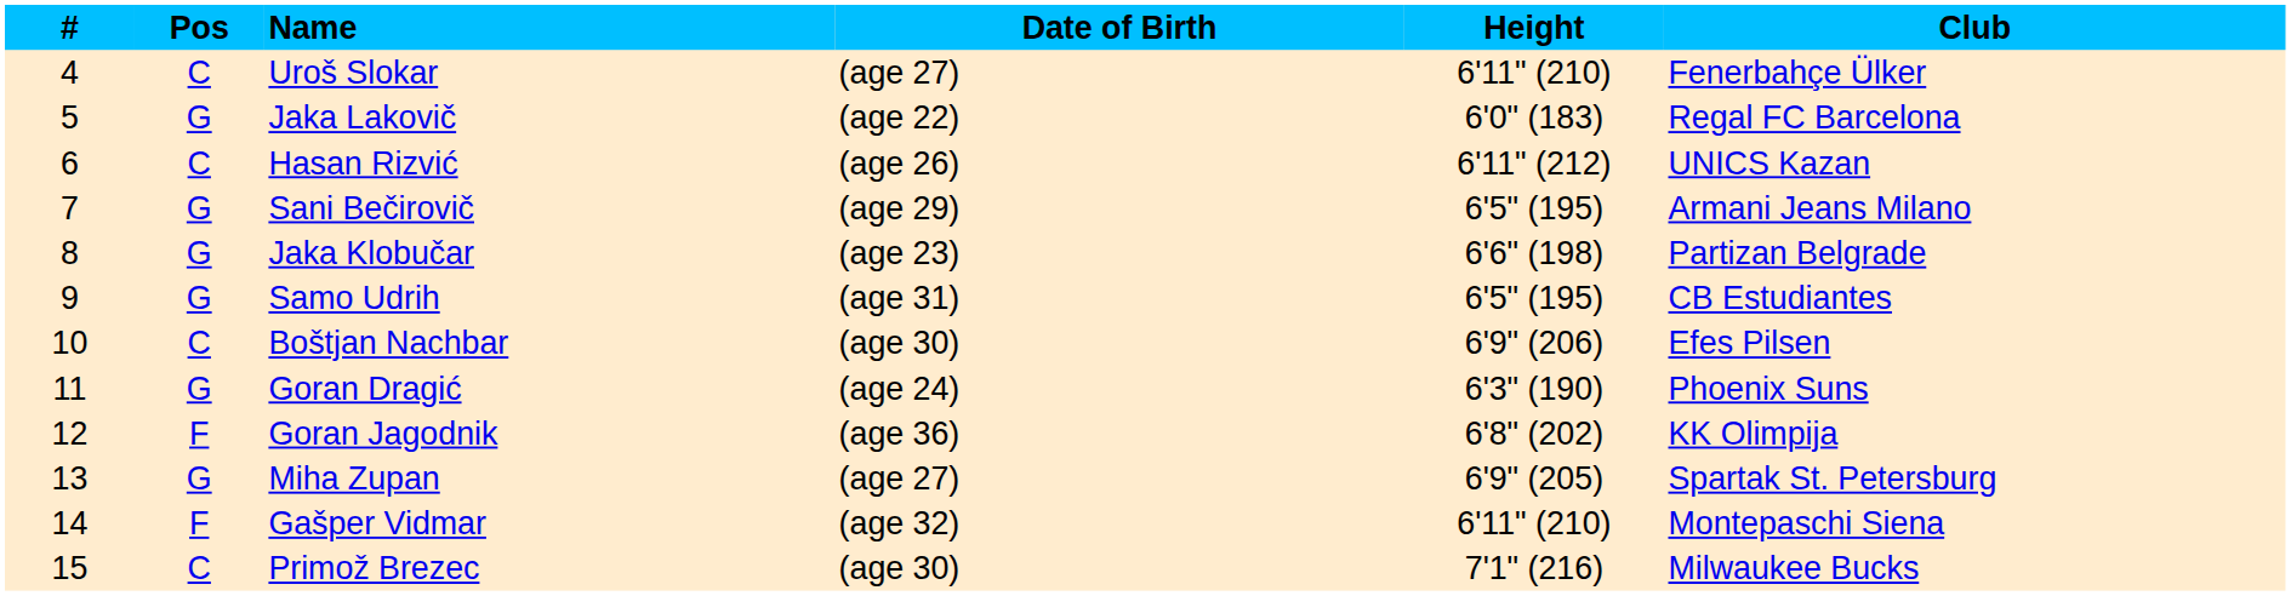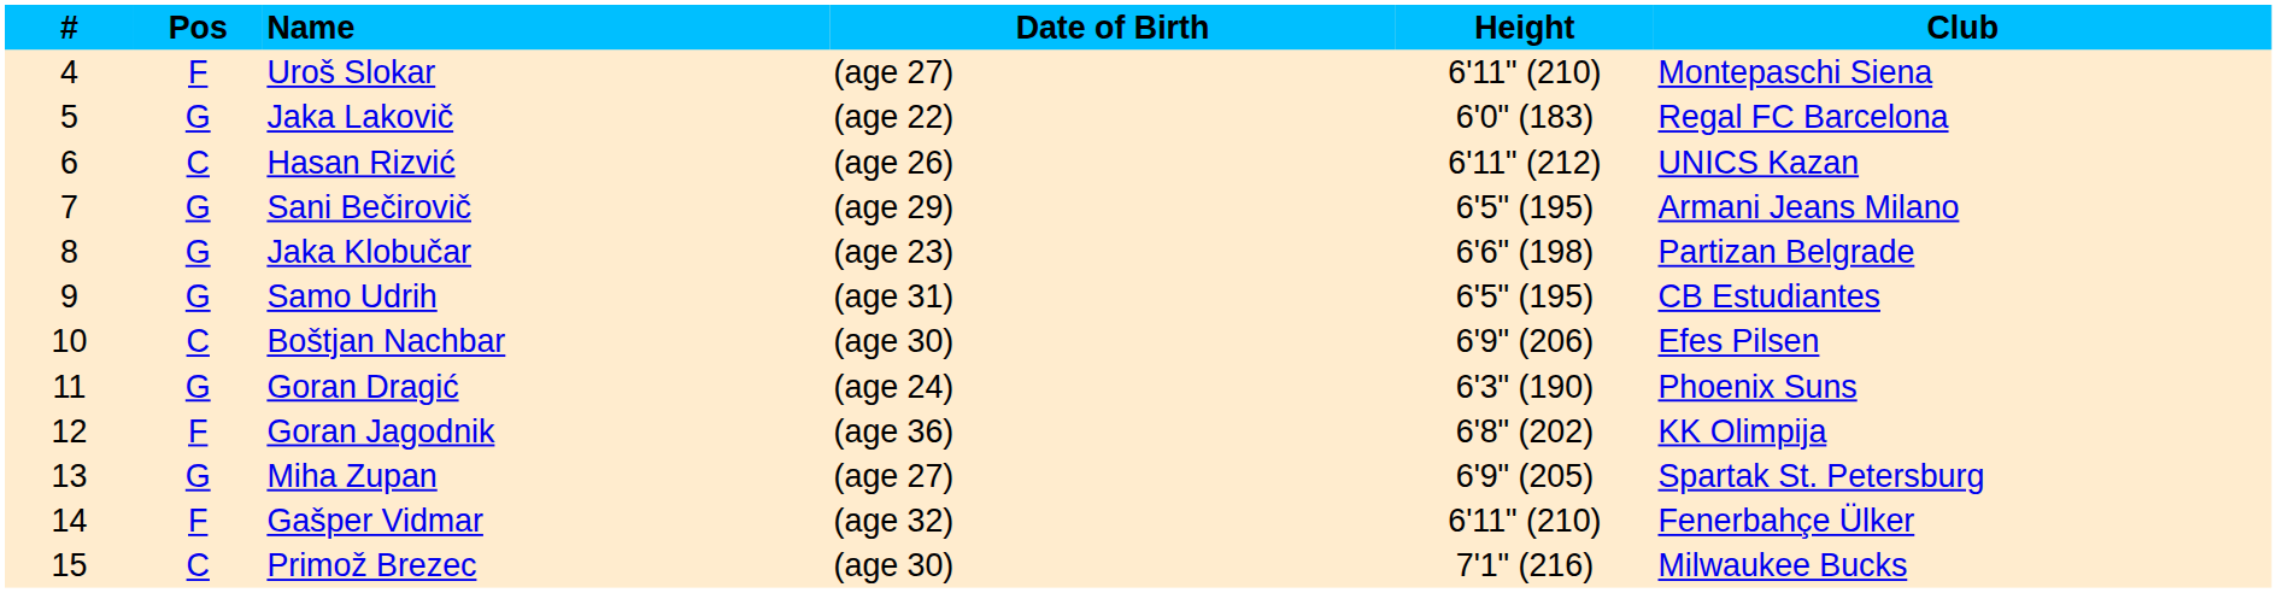Uroš Slokar | Pos: C -> F
Uroš Slokar | Club: Fenerbahçe Ülker -> Montepaschi Siena
Gašper Vidmar | Club: Montepaschi Siena -> Fenerbahçe Ülker
